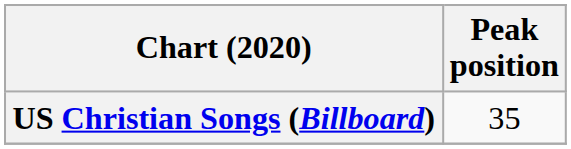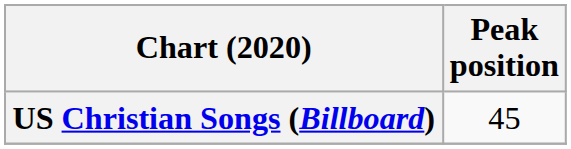US Christian Songs (Billboard) | Peak position: 35 -> 45
